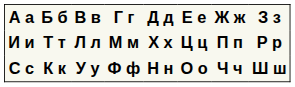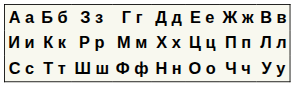columns swapped: В в <-> З з
И и | Б б: Т т -> К к
С с | Б б: К к -> Т т
